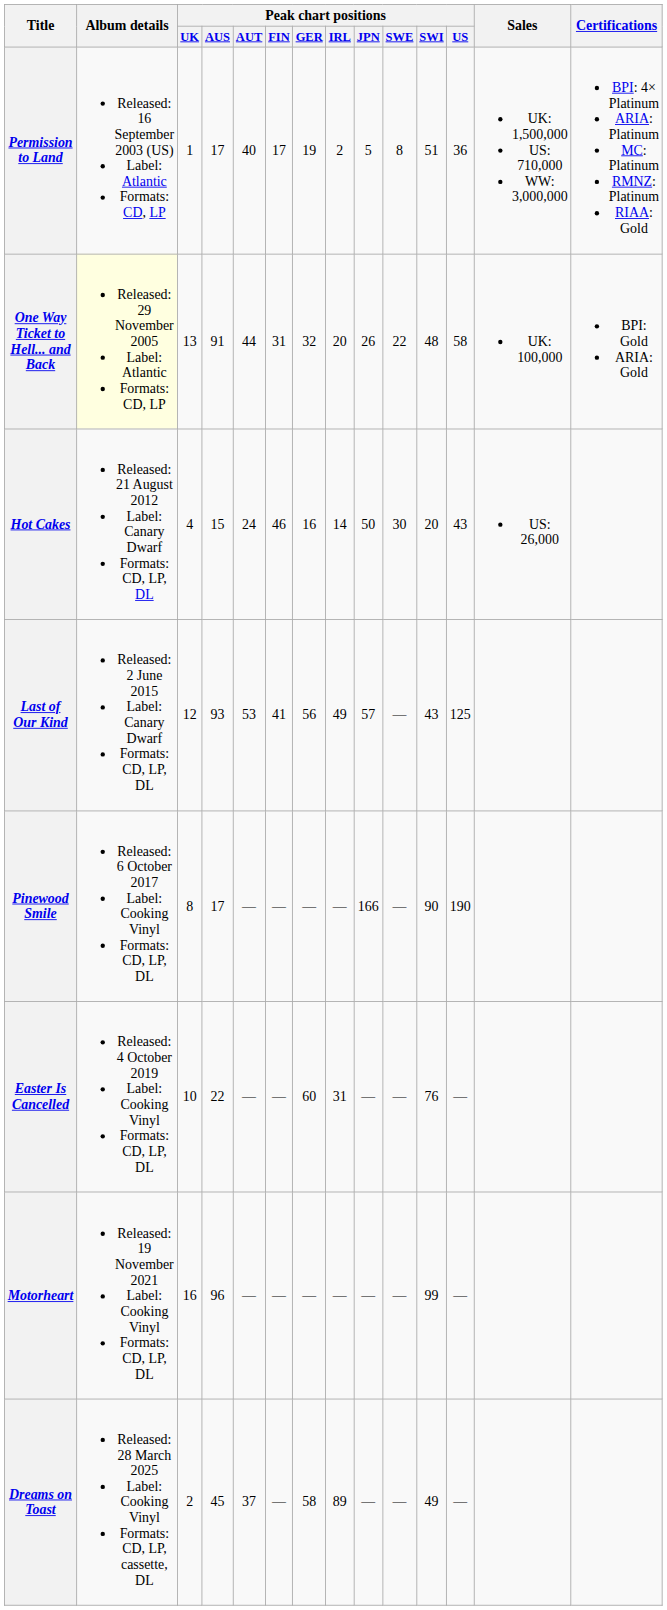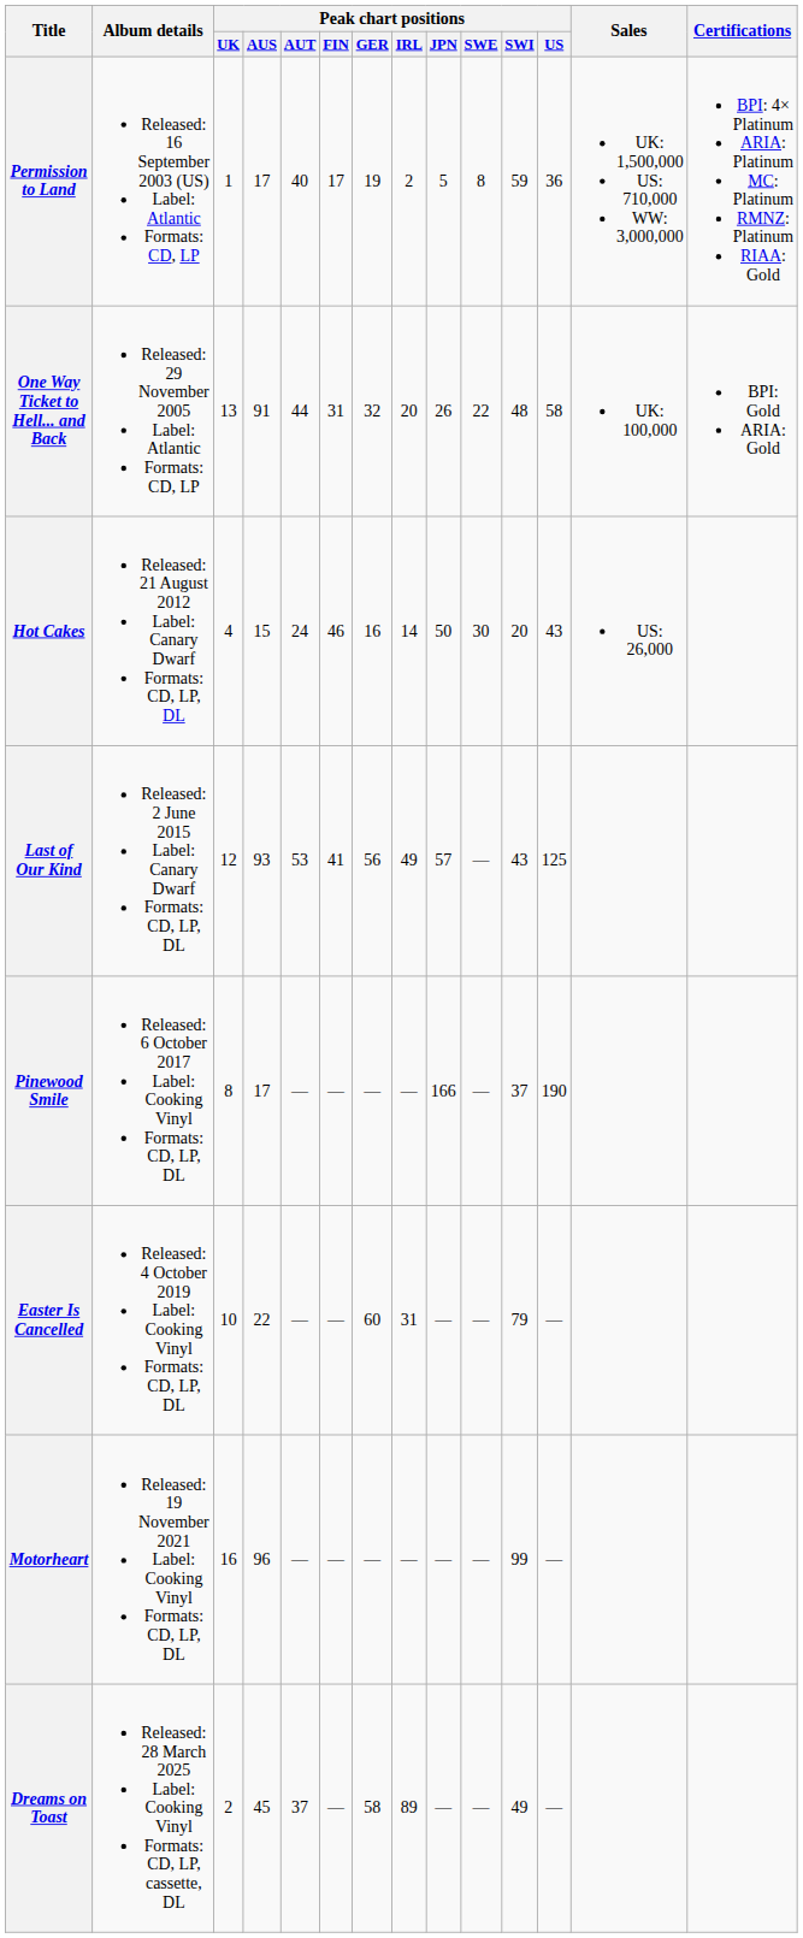Permission to Land | Peak chart positions / SWI: 51 -> 59
One Way Ticket to Hell... and Back | Album details: lightyellow background -> no background
Pinewood Smile | Peak chart positions / SWI: 90 -> 37
Easter Is Cancelled | Peak chart positions / SWI: 76 -> 79
